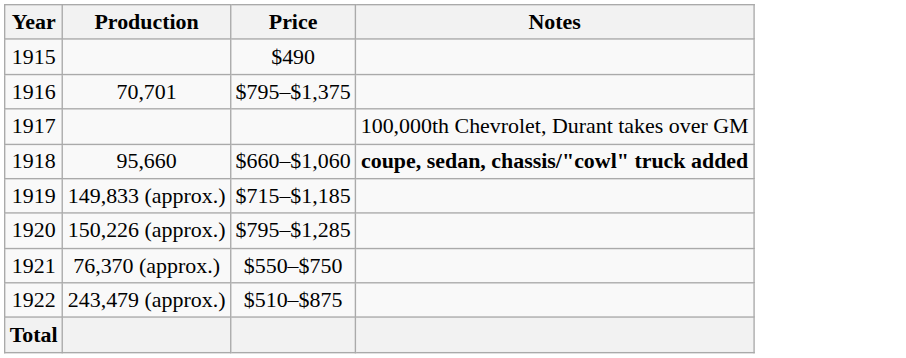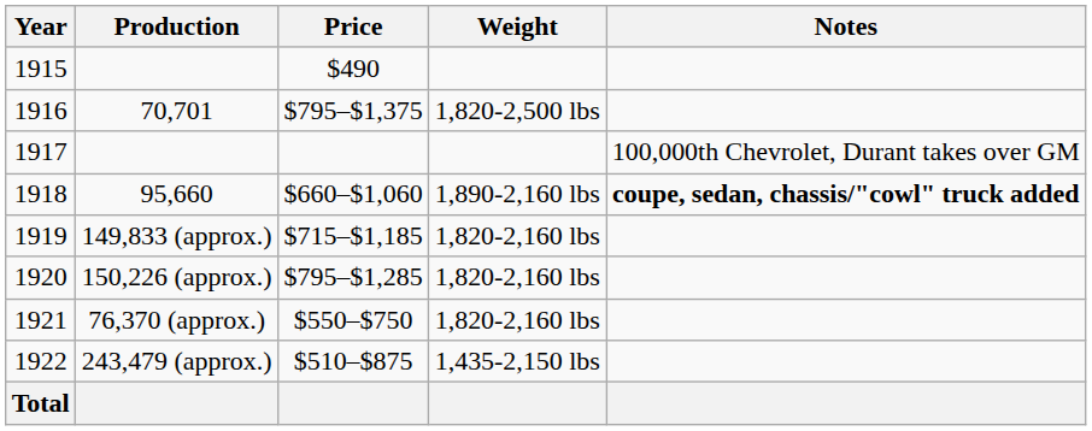+ column: Weight | 1,820-2,500 lbs | 1,890-2,160 lbs | 1,820-2,160 lbs | 1,820-2,160 lbs | 1,820-2,160 lbs | 1,435-2,150 lbs
